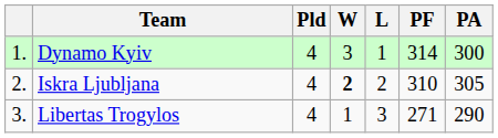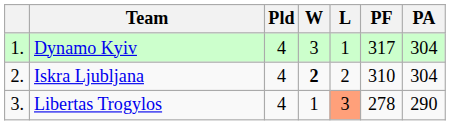Dynamo Kyiv | PF: 314 -> 317
Dynamo Kyiv | PA: 300 -> 304
Iskra Ljubljana | PA: 305 -> 304
Libertas Trogylos | L: no background -> lightsalmon background
Libertas Trogylos | PF: 271 -> 278
